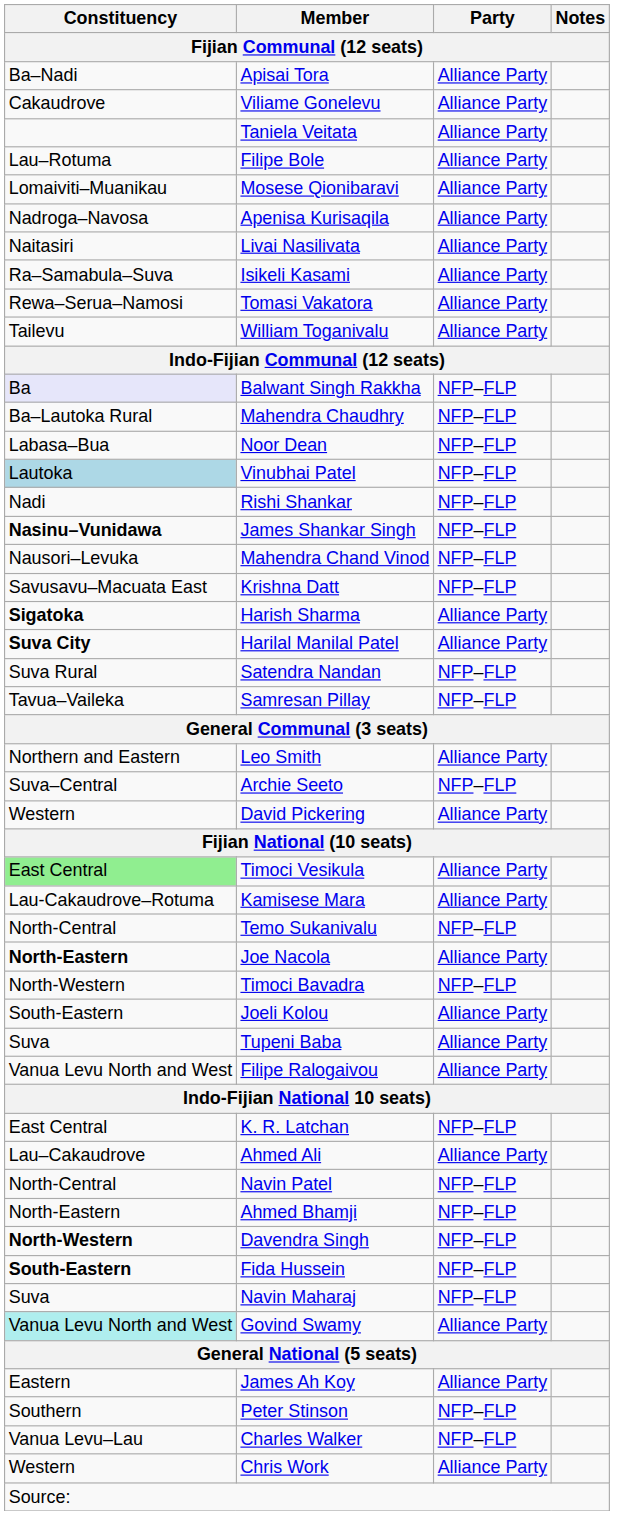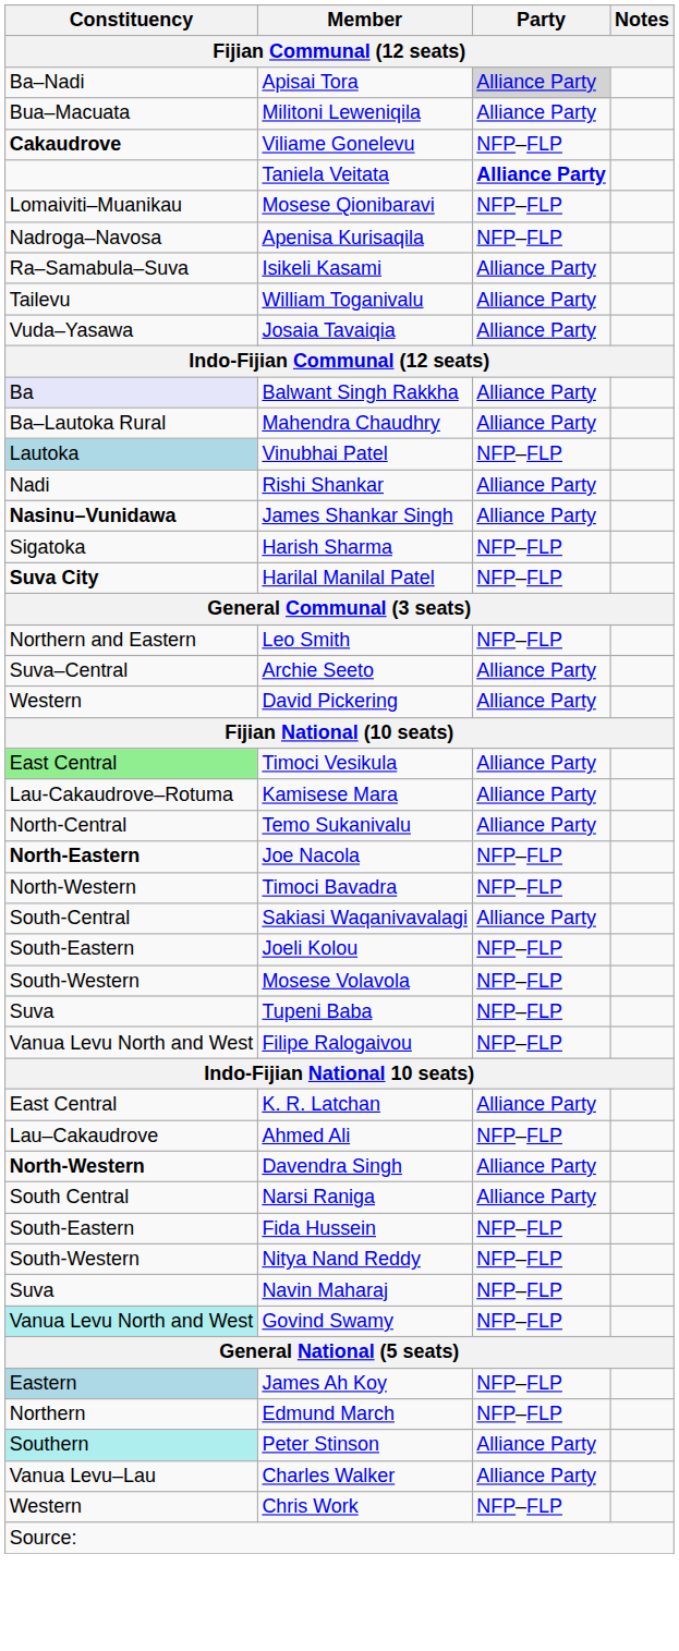Apisai Tora | Party: no background -> lightgrey background
+ row: Bua–Macuata | Militoni Leweniqila | Alliance Party
Viliame Gonelevu | Constituency: normal -> bold
Viliame Gonelevu | Party: Alliance Party -> NFP–FLP
Taniela Veitata | Party: normal -> bold
- row: Lau–Rotuma | Filipe Bole | Alliance Party
Mosese Qionibaravi | Party: Alliance Party -> NFP–FLP
Apenisa Kurisaqila | Party: Alliance Party -> NFP–FLP
- row: Naitasiri | Livai Nasilivata | Alliance Party
- row: Rewa–Serua–Namosi | Tomasi Vakatora | Alliance Party
+ row: Vuda–Yasawa | Josaia Tavaiqia | Alliance Party
Balwant Singh Rakkha | Party: NFP–FLP -> Alliance Party
Mahendra Chaudhry | Party: NFP–FLP -> Alliance Party
- row: Labasa–Bua | Noor Dean | NFP–FLP
Rishi Shankar | Party: NFP–FLP -> Alliance Party
James Shankar Singh | Party: NFP–FLP -> Alliance Party
- row: Nausori–Levuka | Mahendra Chand Vinod | NFP–FLP
- row: Savusavu–Macuata East | Krishna Datt | NFP–FLP
Harish Sharma | Constituency: bold -> normal
Harish Sharma | Party: Alliance Party -> NFP–FLP
Harilal Manilal Patel | Party: Alliance Party -> NFP–FLP
- row: Suva Rural | Satendra Nandan | NFP–FLP
- row: Tavua–Vaileka | Samresan Pillay | NFP–FLP
Leo Smith | Party: Alliance Party -> NFP–FLP
Archie Seeto | Party: NFP–FLP -> Alliance Party
Temo Sukanivalu | Party: NFP–FLP -> Alliance Party
Joe Nacola | Party: Alliance Party -> NFP–FLP
+ row: South-Central | Sakiasi Waqanivavalagi | Alliance Party
Joeli Kolou | Party: Alliance Party -> NFP–FLP
+ row: South-Western | Mosese Volavola | NFP–FLP
Tupeni Baba | Party: Alliance Party -> NFP–FLP
Filipe Ralogaivou | Party: Alliance Party -> NFP–FLP
K. R. Latchan | Party: NFP–FLP -> Alliance Party
Ahmed Ali | Party: Alliance Party -> NFP–FLP
- row: North-Central | Navin Patel | NFP–FLP
- row: North-Eastern | Ahmed Bhamji | NFP–FLP
Davendra Singh | Party: NFP–FLP -> Alliance Party
+ row: South Central | Narsi Raniga | Alliance Party
Fida Hussein | Constituency: bold -> normal
+ row: South-Western | Nitya Nand Reddy | NFP–FLP
Govind Swamy | Party: Alliance Party -> NFP–FLP
James Ah Koy | Constituency: no background -> lightblue background
James Ah Koy | Party: Alliance Party -> NFP–FLP
+ row: Northern | Edmund March | NFP–FLP
Peter Stinson | Constituency: no background -> paleturquoise background
Peter Stinson | Party: NFP–FLP -> Alliance Party
Charles Walker | Party: NFP–FLP -> Alliance Party
Chris Work | Party: Alliance Party -> NFP–FLP
